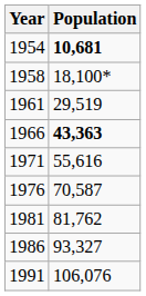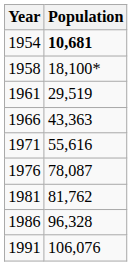1966 | Population: bold -> normal
1976 | Population: 70,587 -> 78,087
1986 | Population: 93,327 -> 96,328
